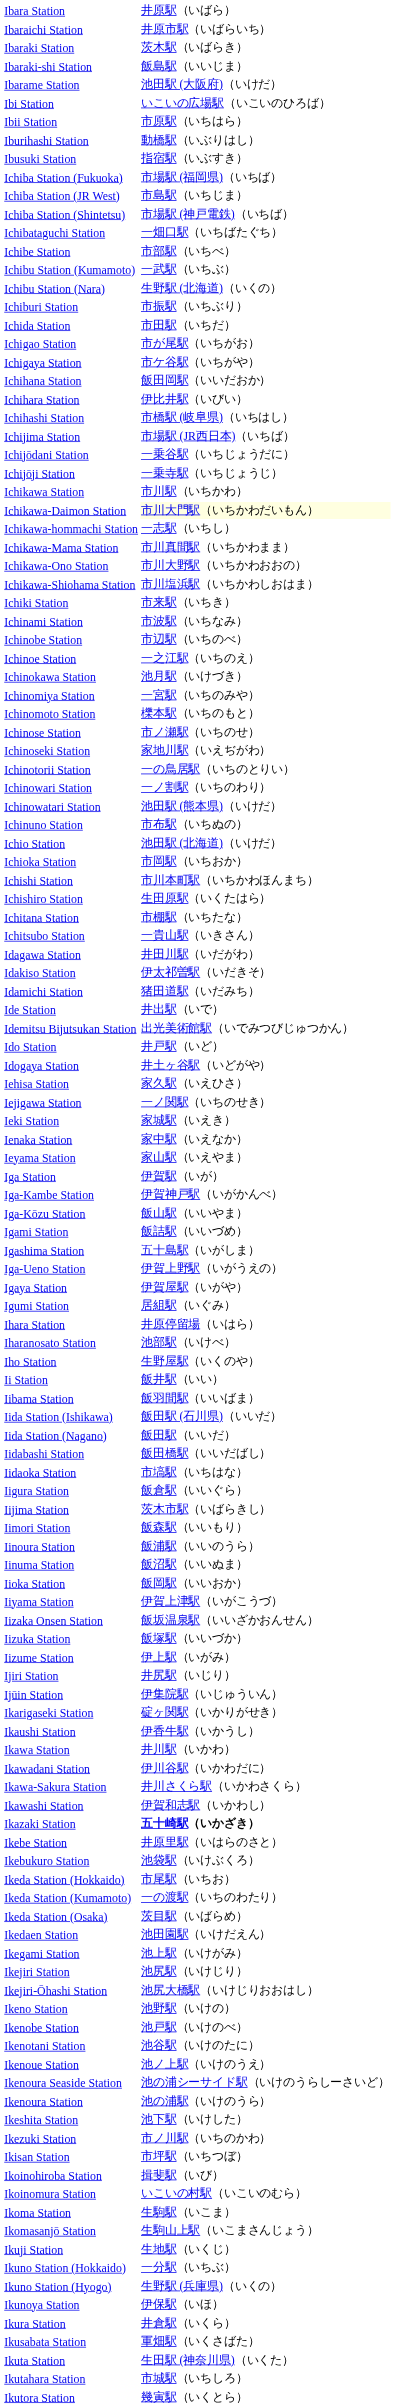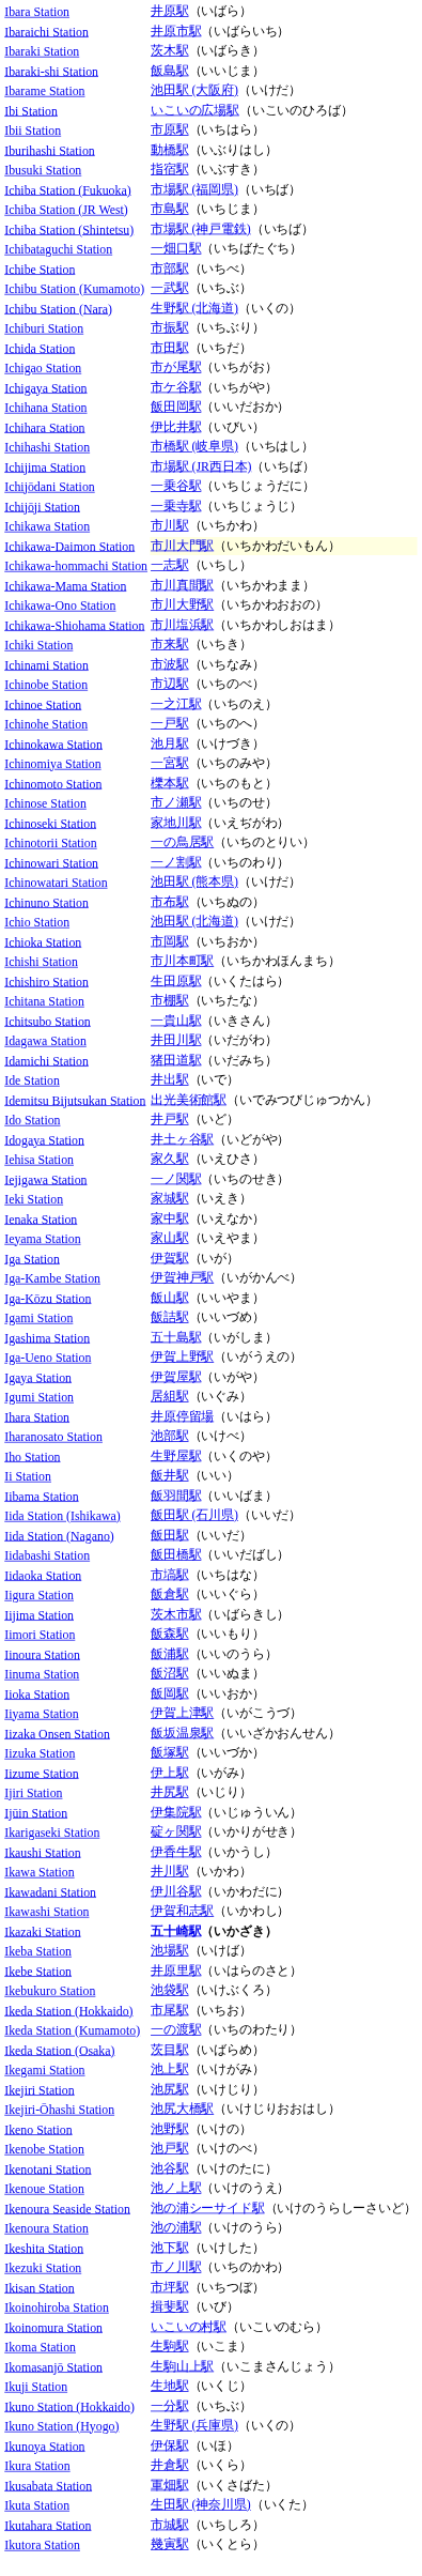+ row: Ichinohe Station | 一戸駅（いちのへ）
- row: Idakiso Station | 伊太祁曽駅（いだきそ）
- row: Ikawa-Sakura Station | 井川さくら駅（いかわさくら）
+ row: Ikeba Station | 池場駅（いけば）
- row: Ikedaen Station | 池田園駅（いけだえん）
